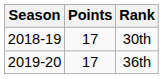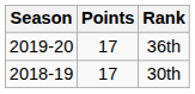rows swapped: 30th <-> 36th
